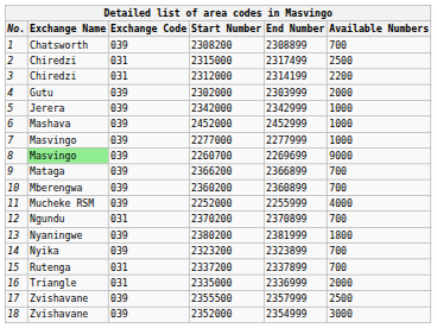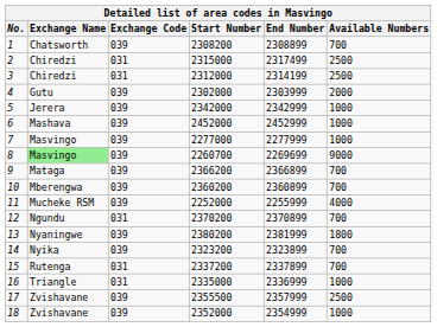3 | Available Numbers: 2200 -> 2500
16 | Available Numbers: 2000 -> 1000
18 | Available Numbers: 3000 -> 1000
